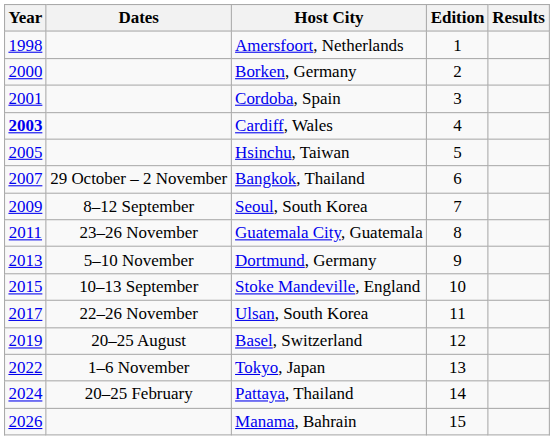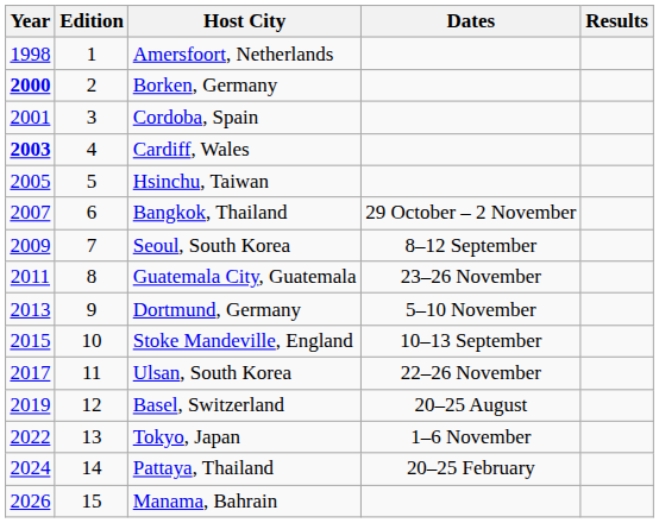columns swapped: Edition <-> Dates
Borken, Germany | Year: normal -> bold
